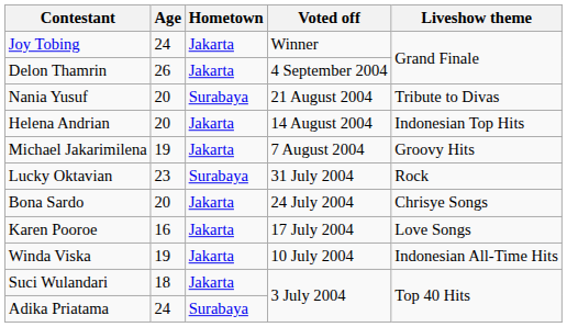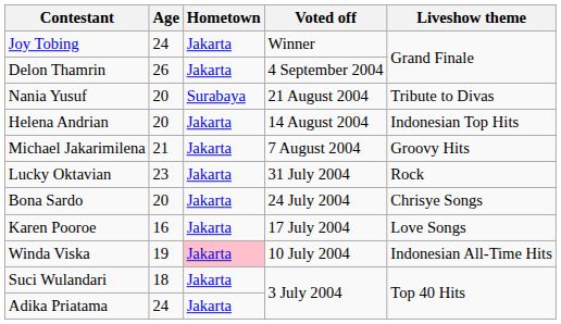Michael Jakarimilena | Age: 19 -> 21
Lucky Oktavian | Hometown: Surabaya -> Jakarta
Winda Viska | Hometown: no background -> pink background
Adika Priatama | Hometown: Surabaya -> Jakarta
